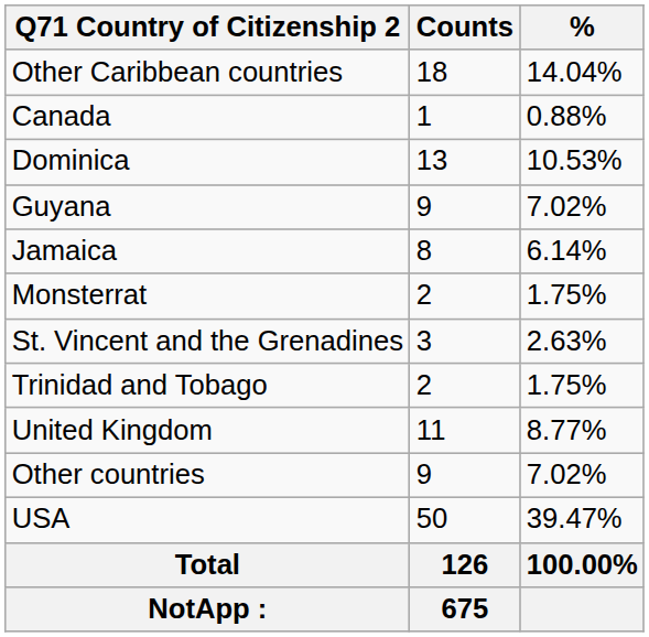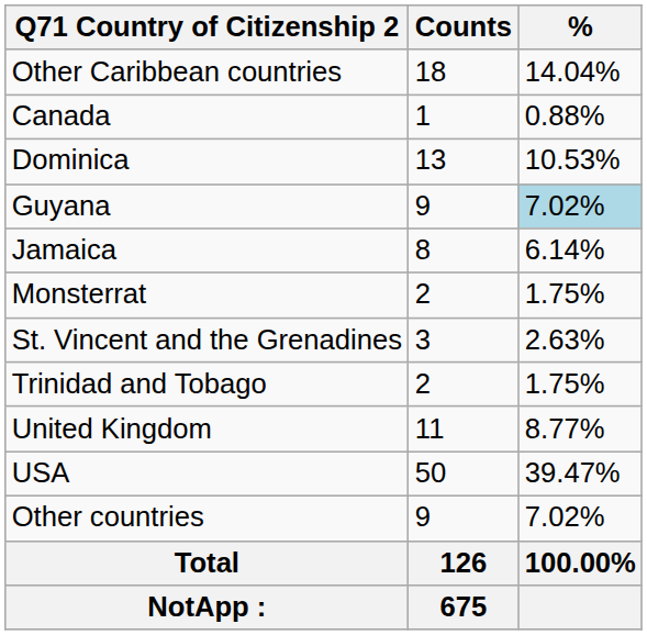Guyana | %: no background -> lightblue background
rows swapped: USA <-> Other countries
